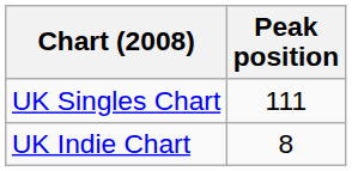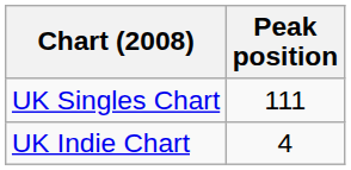UK Indie Chart | Peak position: 8 -> 4
